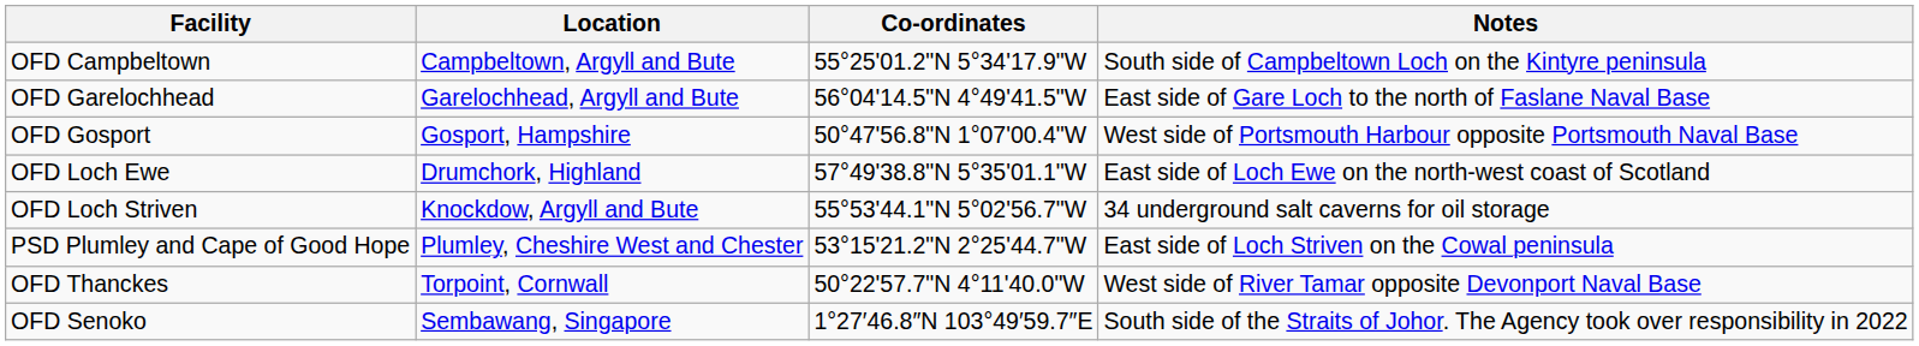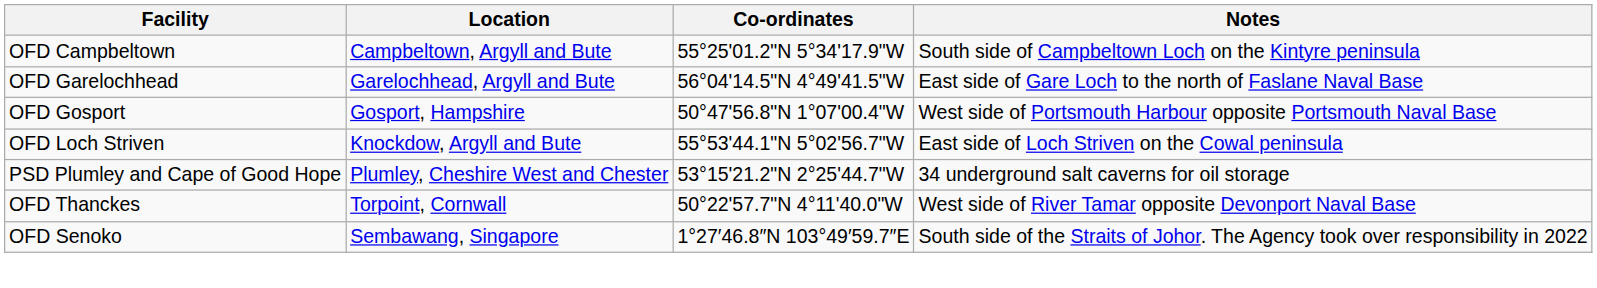- row: OFD Loch Ewe | Drumchork, Highland | 57°49'38.8"N 5°35'01.1"W | East side of Loch Ewe on the north-west coast of Scotland
OFD Loch Striven | Notes: 34 underground salt caverns for oil storage -> East side of Loch Striven on the Cowal peninsula
PSD Plumley and Cape of Good Hope | Notes: East side of Loch Striven on the Cowal peninsula -> 34 underground salt caverns for oil storage
